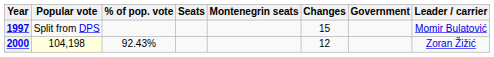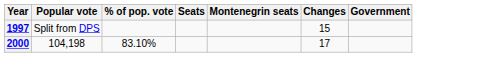- column: Leader / carrier | Momir Bulatović | Zoran Žižić
2000 | Popular vote: lightyellow background -> no background
2000 | % of pop. vote: 92.43% -> 83.10%
2000 | Changes: 12 -> 17
